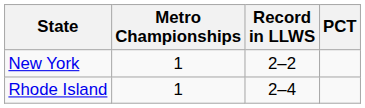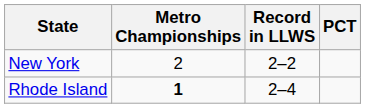New York | Metro Championships: 1 -> 2
Rhode Island | Metro Championships: normal -> bold
